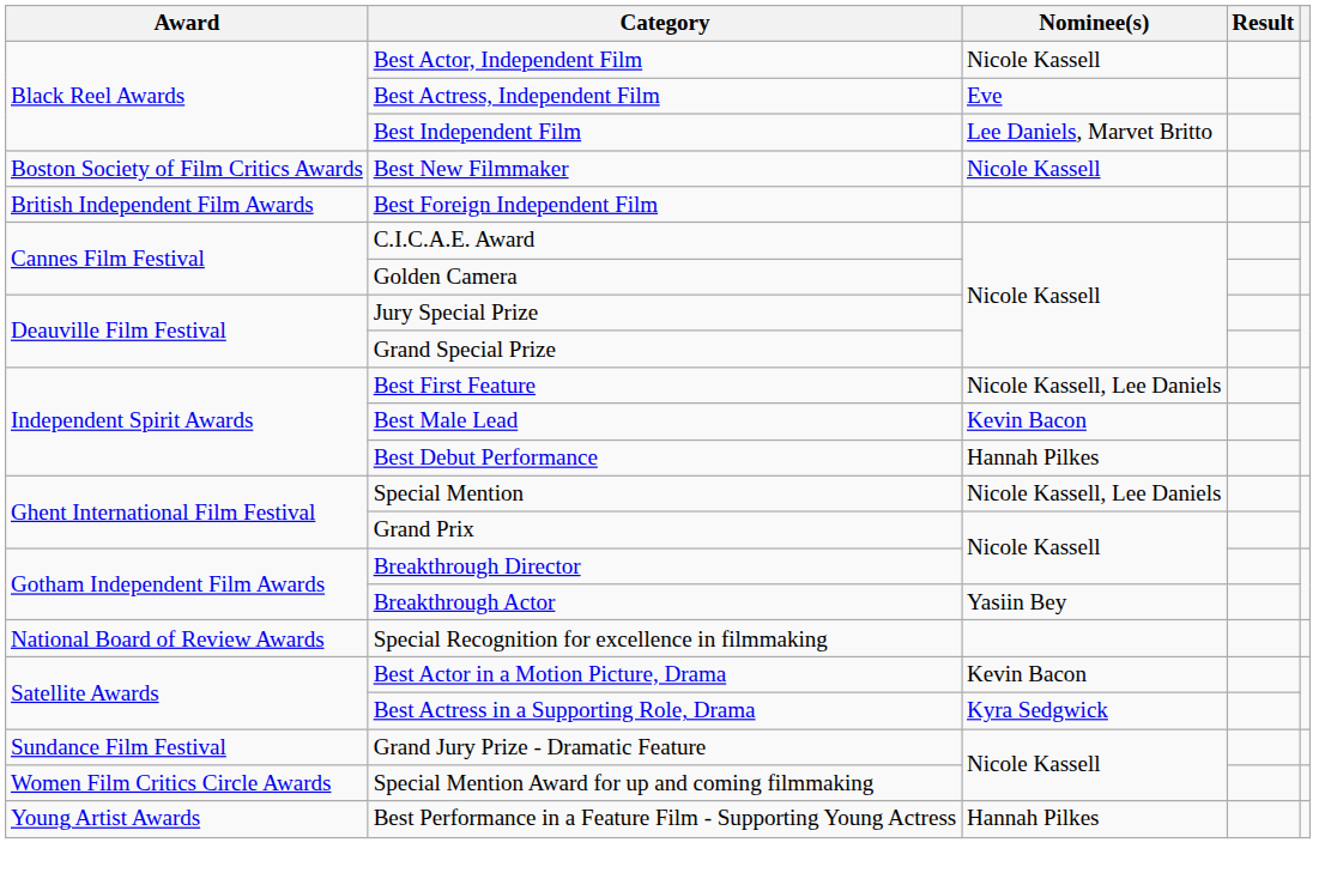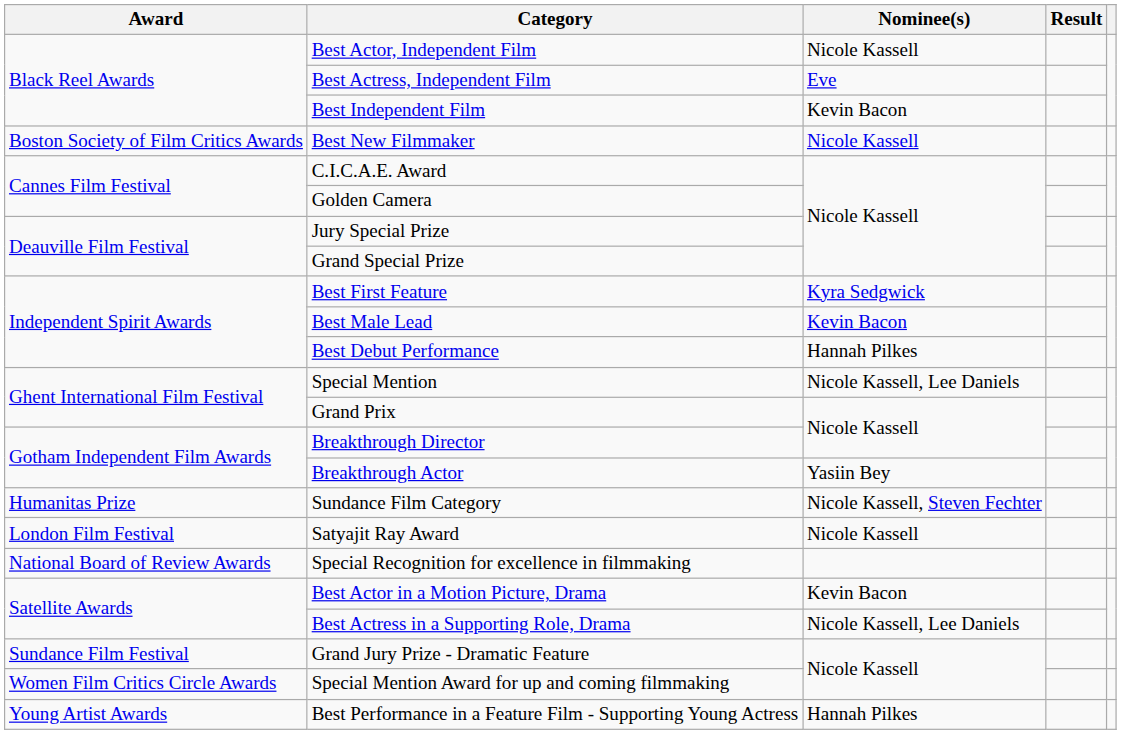Best Independent Film | Nominee(s): Lee Daniels, Marvet Britto -> Kevin Bacon
- row: British Independent Film Awards | Best Foreign Independent Film
Best First Feature | Nominee(s): Nicole Kassell, Lee Daniels -> Kyra Sedgwick
+ row: Humanitas Prize | Sundance Film Category | Nicole Kassell, Steven Fechter
+ row: London Film Festival | Satyajit Ray Award | Nicole Kassell
Best Actress in a Supporting Role, Drama | Nominee(s): Kyra Sedgwick -> Nicole Kassell, Lee Daniels
